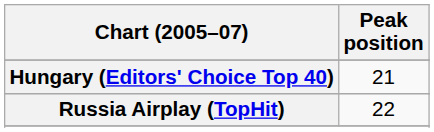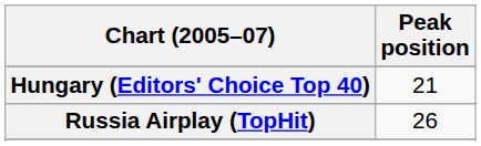Russia Airplay (TopHit) | Peak position: 22 -> 26
